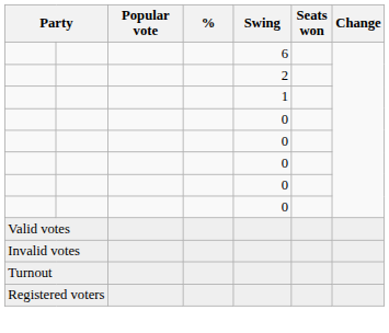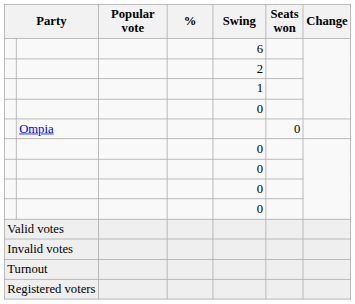+ row: Ompia | 0
